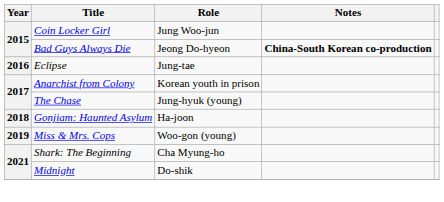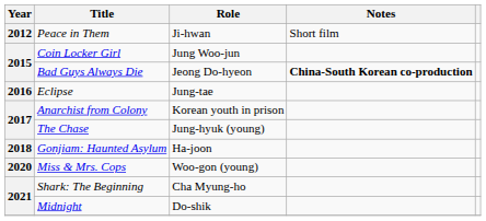+ row: 2012 | Peace in Them | Ji-hwan | Short film
Miss & Mrs. Cops | Year: 2019 -> 2020
